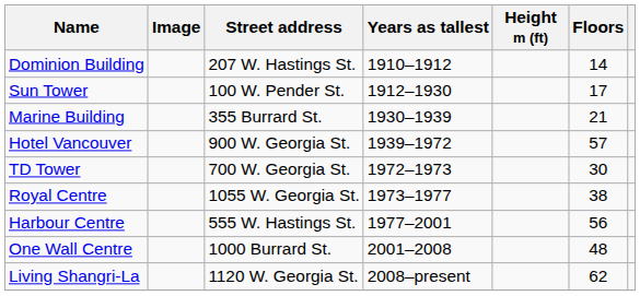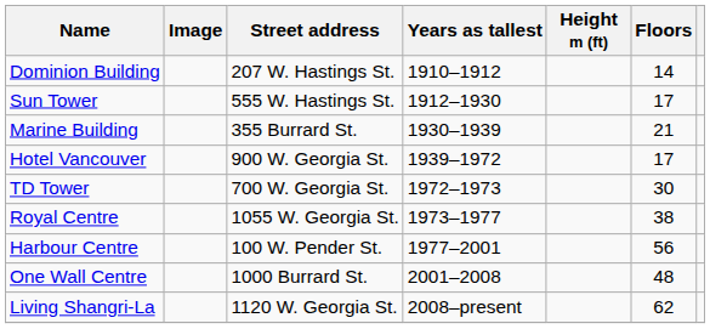Sun Tower | Street address: 100 W. Pender St. -> 555 W. Hastings St.
Hotel Vancouver | Floors: 57 -> 17
Harbour Centre | Street address: 555 W. Hastings St. -> 100 W. Pender St.
